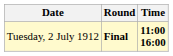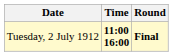columns swapped: Time <-> Round
